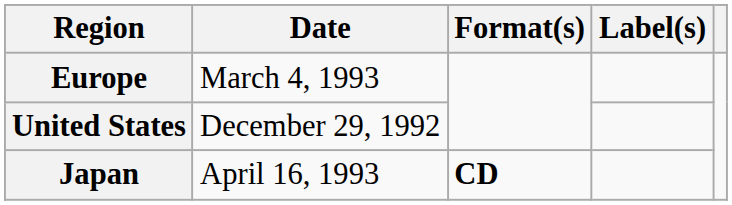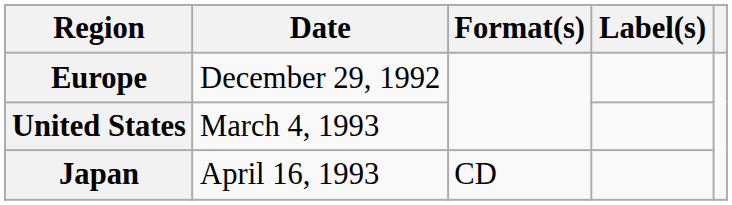Europe | Date: March 4, 1993 -> December 29, 1992
United States | Date: December 29, 1992 -> March 4, 1993
Japan | Format(s): bold -> normal
